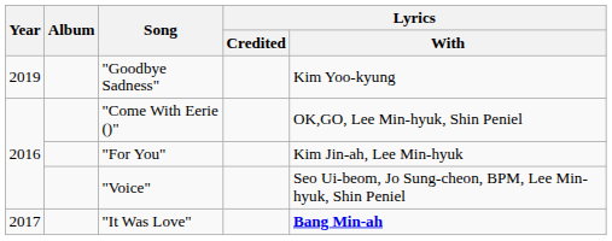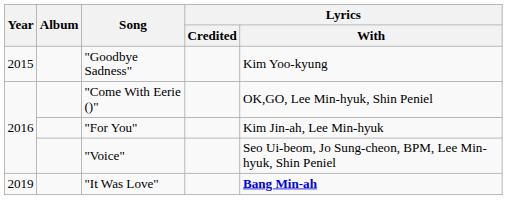"Goodbye Sadness" | Year: 2019 -> 2015
"It Was Love" | Year: 2017 -> 2019
